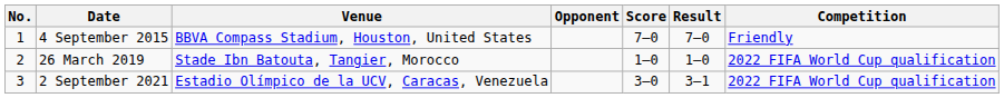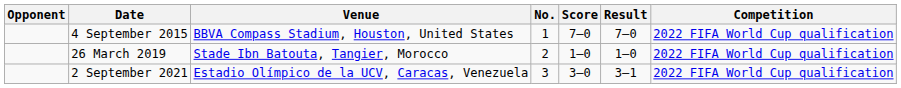columns swapped: No. <-> Opponent
4 September 2015 | Competition: Friendly -> 2022 FIFA World Cup qualification
